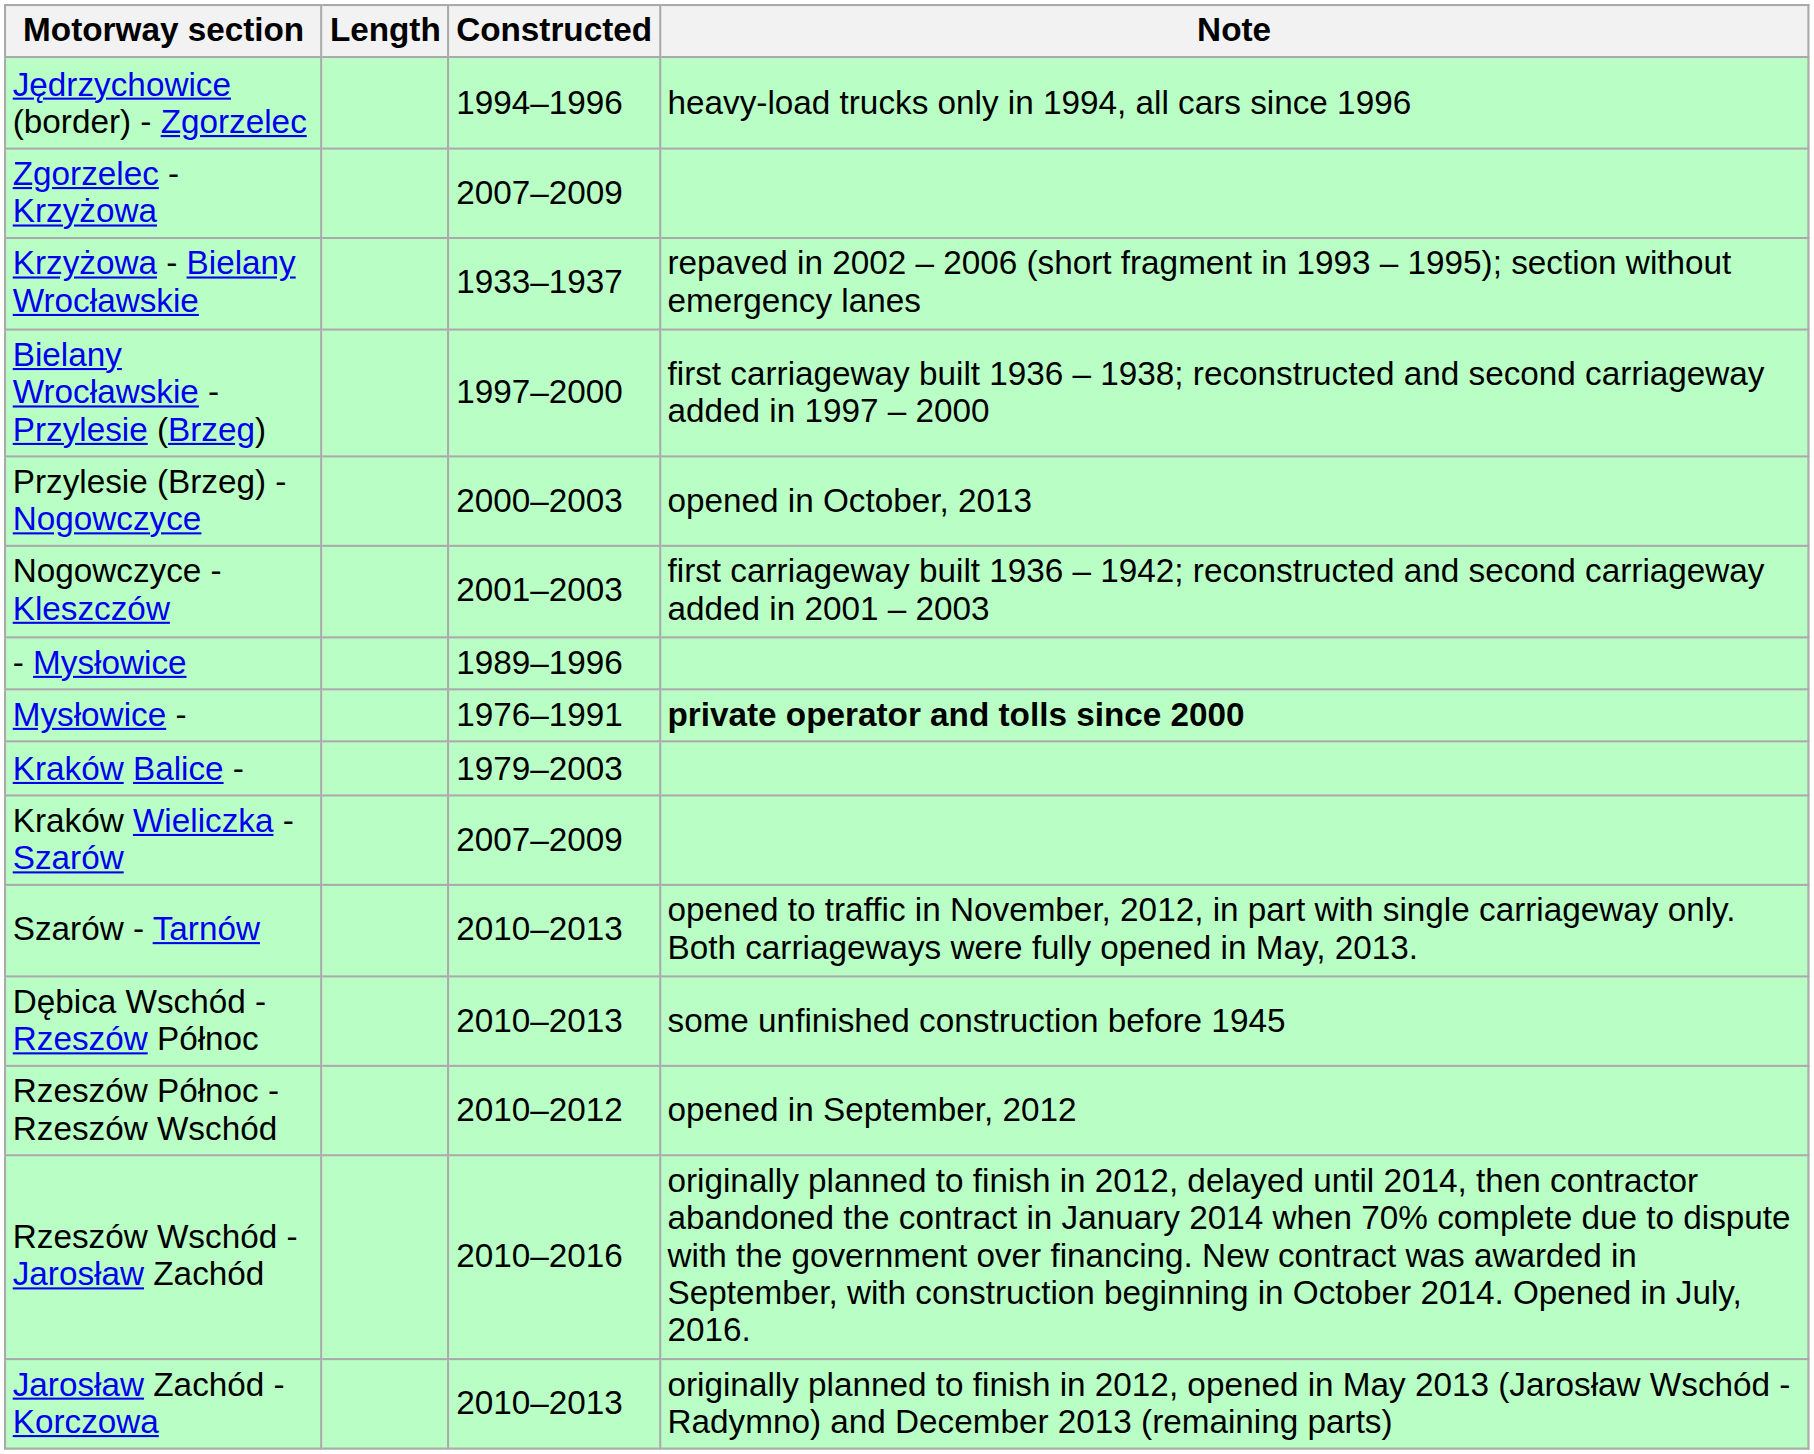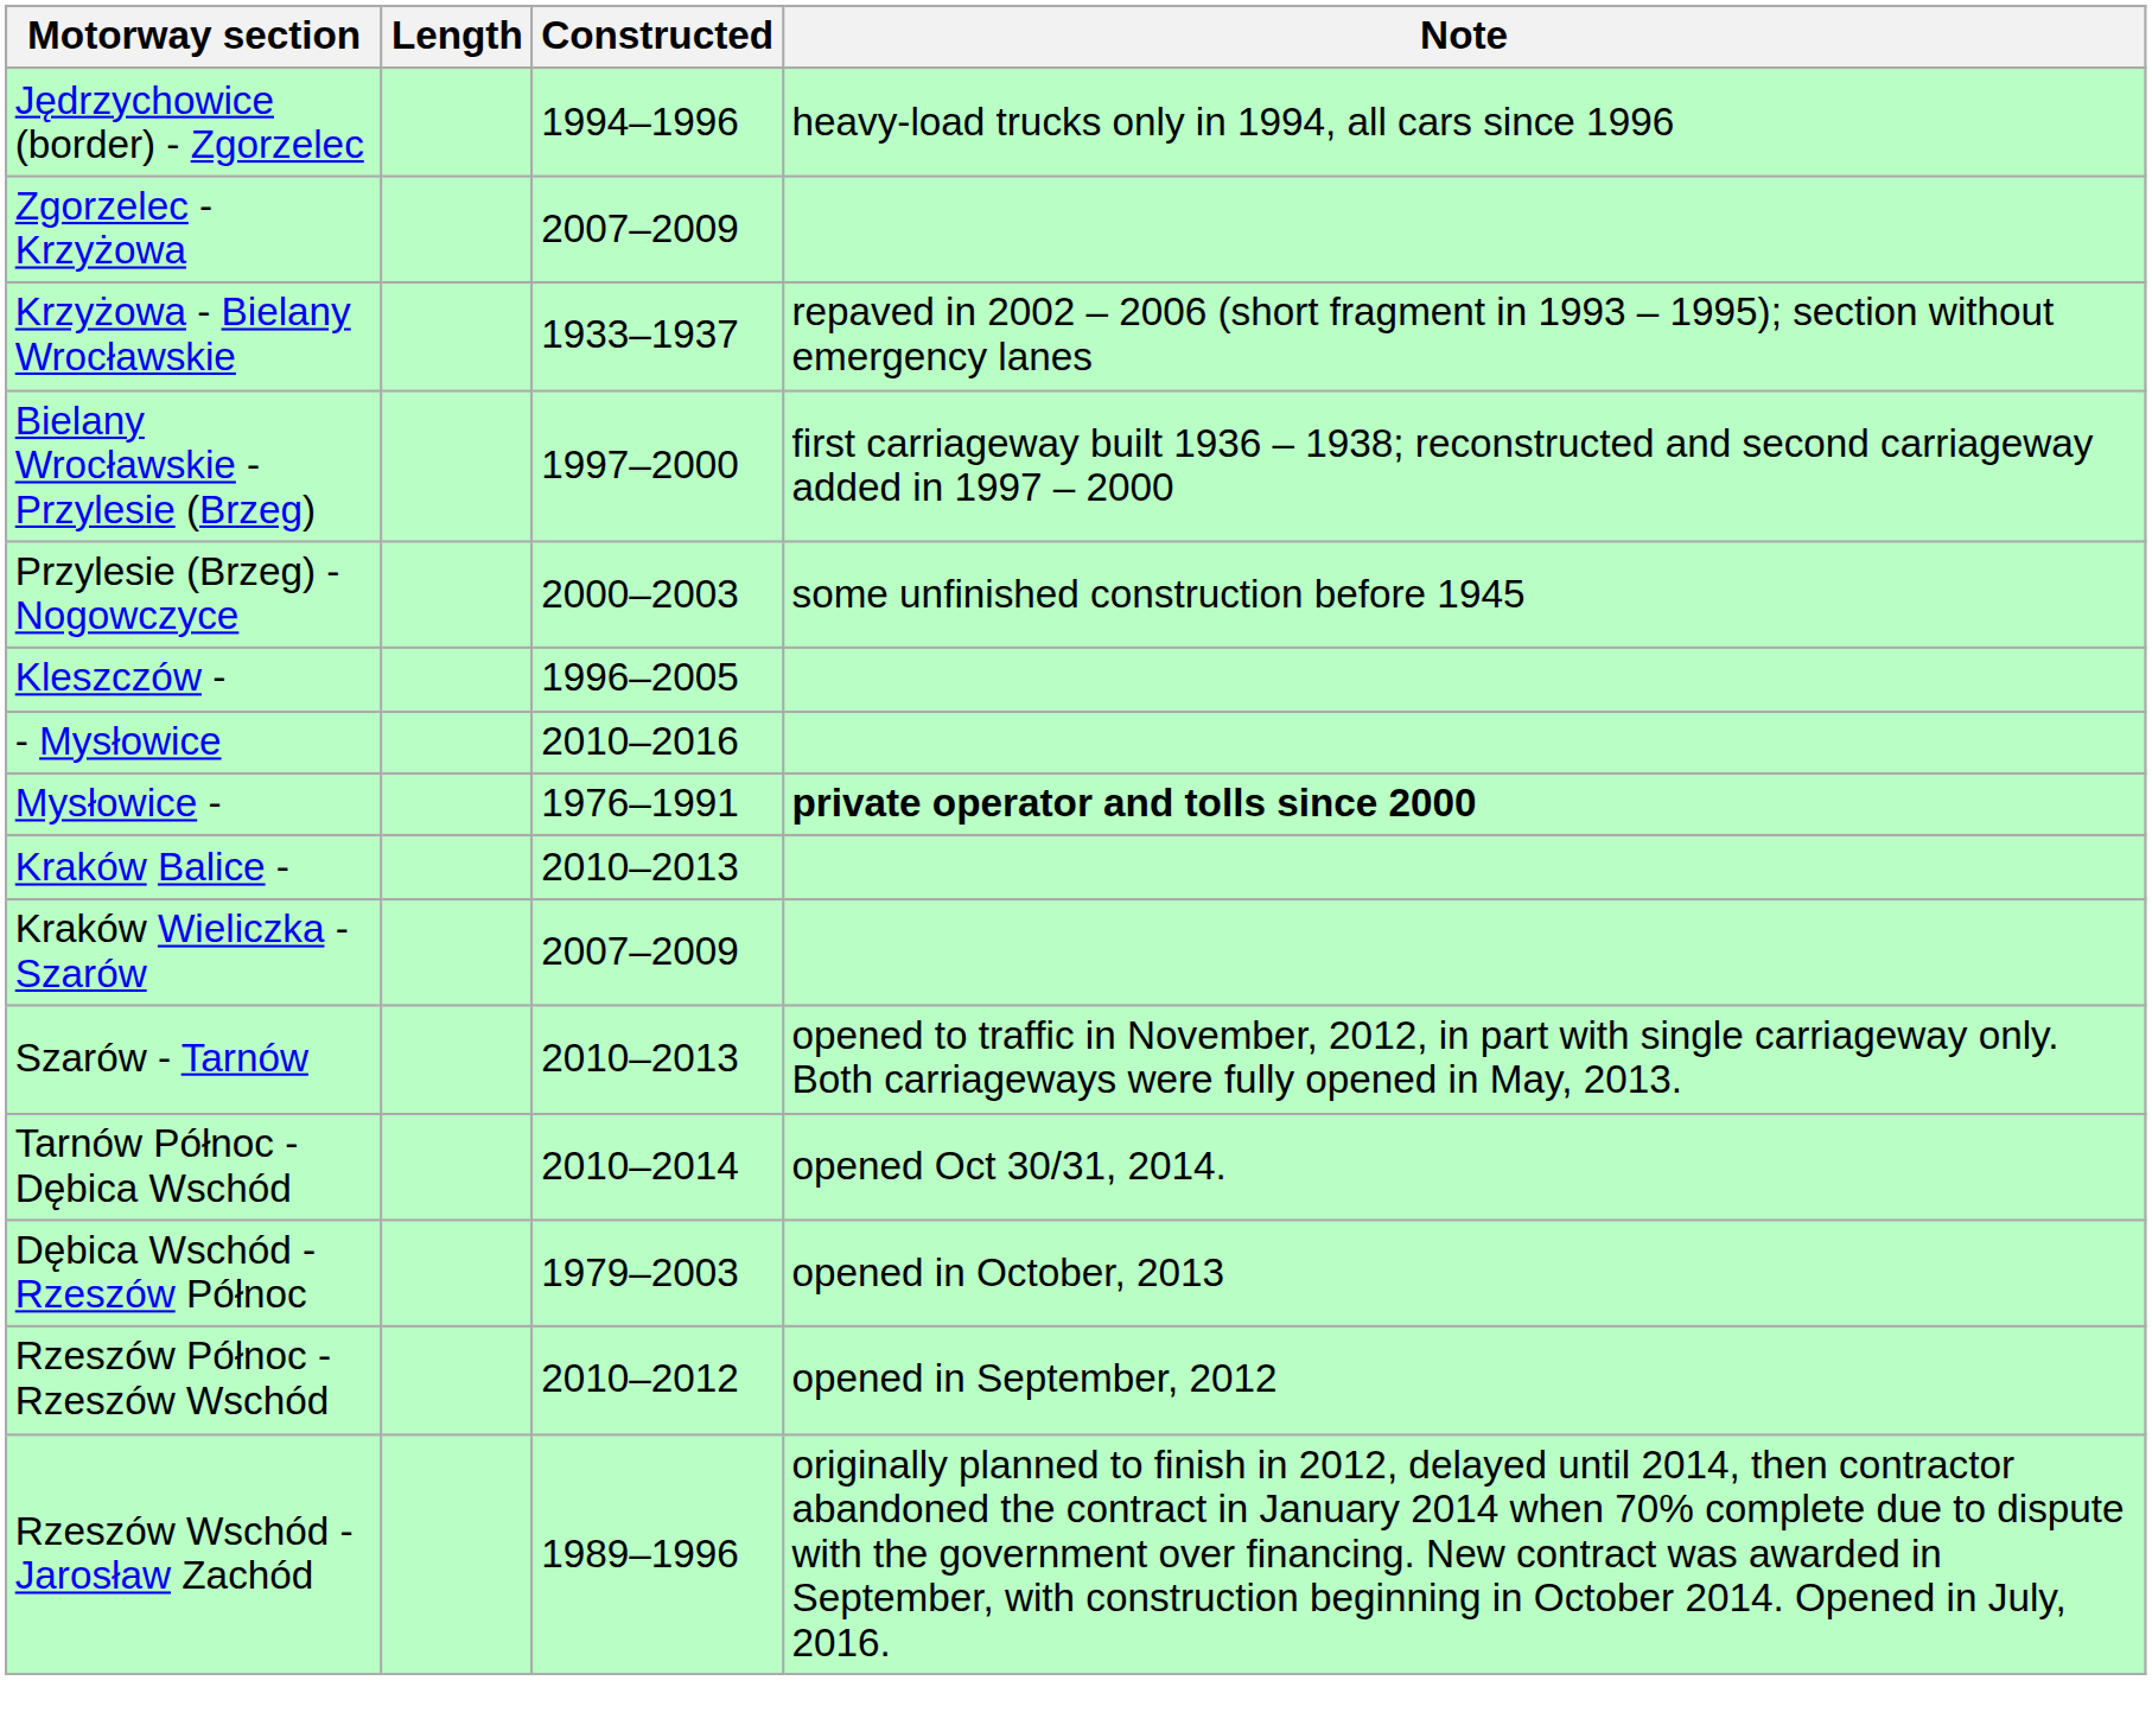Przylesie (Brzeg) - Nogowczyce | Note: opened in October, 2013 -> some unfinished construction before 1945
- row: Nogowczyce - Kleszczów | 2001–2003 | first carriageway built 1936 – 1942; reconstructed and second carriageway added in 2001 – 2003
+ row: Kleszczów - | 1996–2005
- Mysłowice | Constructed: 1989–1996 -> 2010–2016
Kraków Balice - | Constructed: 1979–2003 -> 2010–2013
+ row: Tarnów Północ - Dębica Wschód | 2010–2014 | opened Oct 30/31, 2014.
Dębica Wschód - Rzeszów Północ | Constructed: 2010–2013 -> 1979–2003
Dębica Wschód - Rzeszów Północ | Note: some unfinished construction before 1945 -> opened in October, 2013
Rzeszów Wschód - Jarosław Zachód | Constructed: 2010–2016 -> 1989–1996
- row: Jarosław Zachód - Korczowa | 2010–2013 | originally planned to finish in 2012, opened in May 2013 (Jarosław Wschód - Radymno) and December 2013 (remaining parts)
